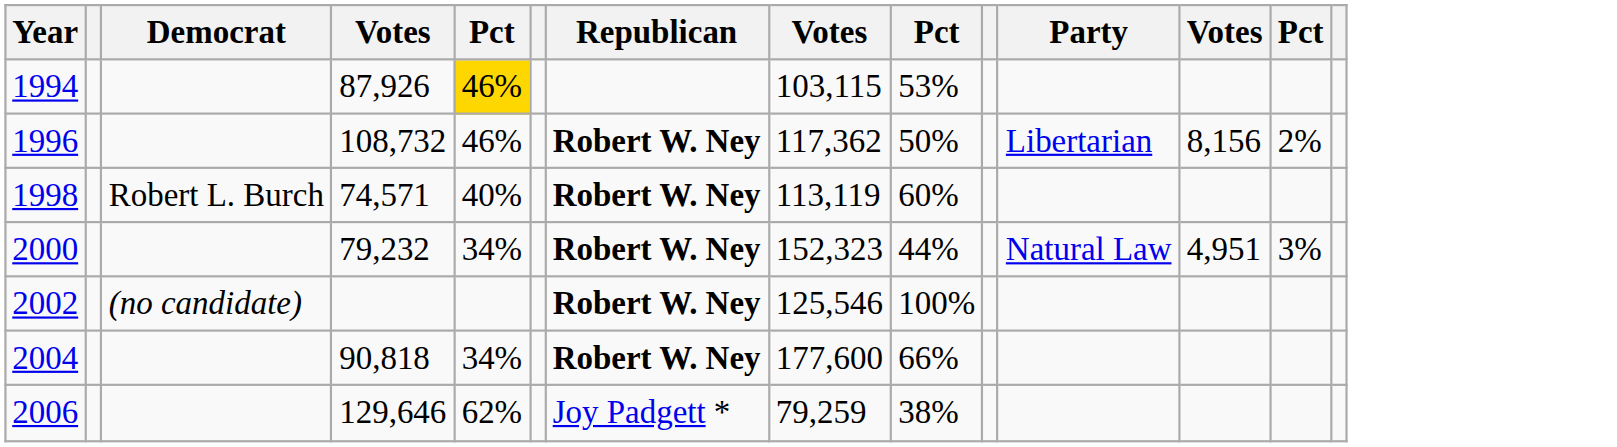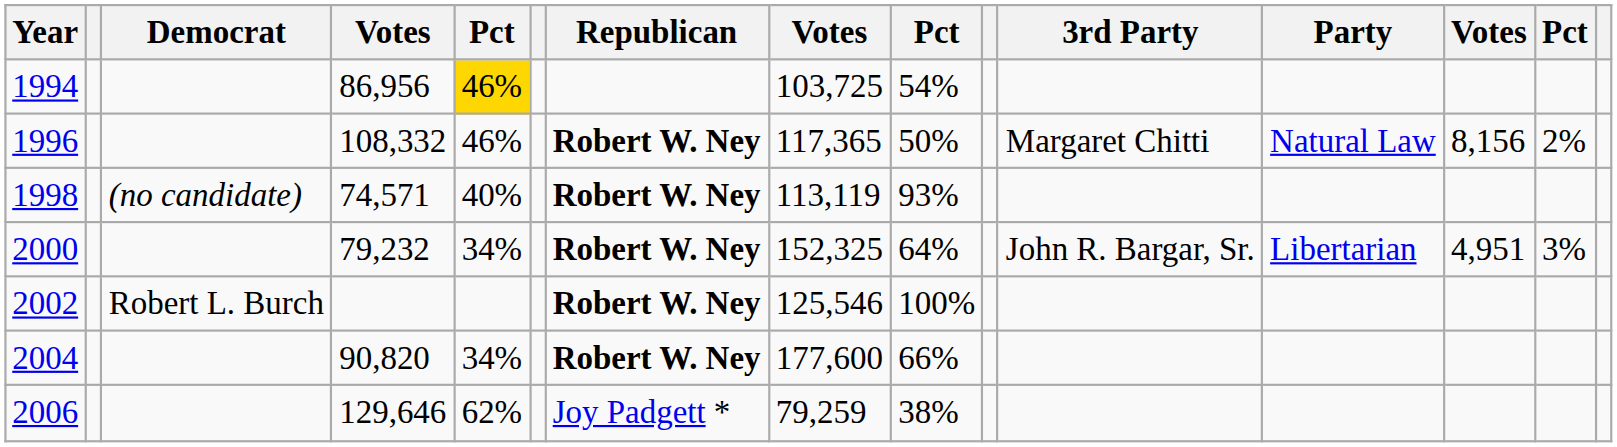+ column: 3rd Party | Margaret Chitti | John R. Bargar, Sr.
1994 | column 4: 87,926 -> 86,956
1994 | column 8: 103,115 -> 103,725
1994 | column 9: 53% -> 54%
1996 | column 4: 108,732 -> 108,332
1996 | column 8: 117,362 -> 117,365
1996 | Party: Libertarian -> Natural Law
1998 | Democrat: Robert L. Burch -> (no candidate)
1998 | column 9: 60% -> 93%
2000 | column 8: 152,323 -> 152,325
2000 | column 9: 44% -> 64%
2000 | Party: Natural Law -> Libertarian
2002 | Democrat: (no candidate) -> Robert L. Burch
2004 | column 4: 90,818 -> 90,820
